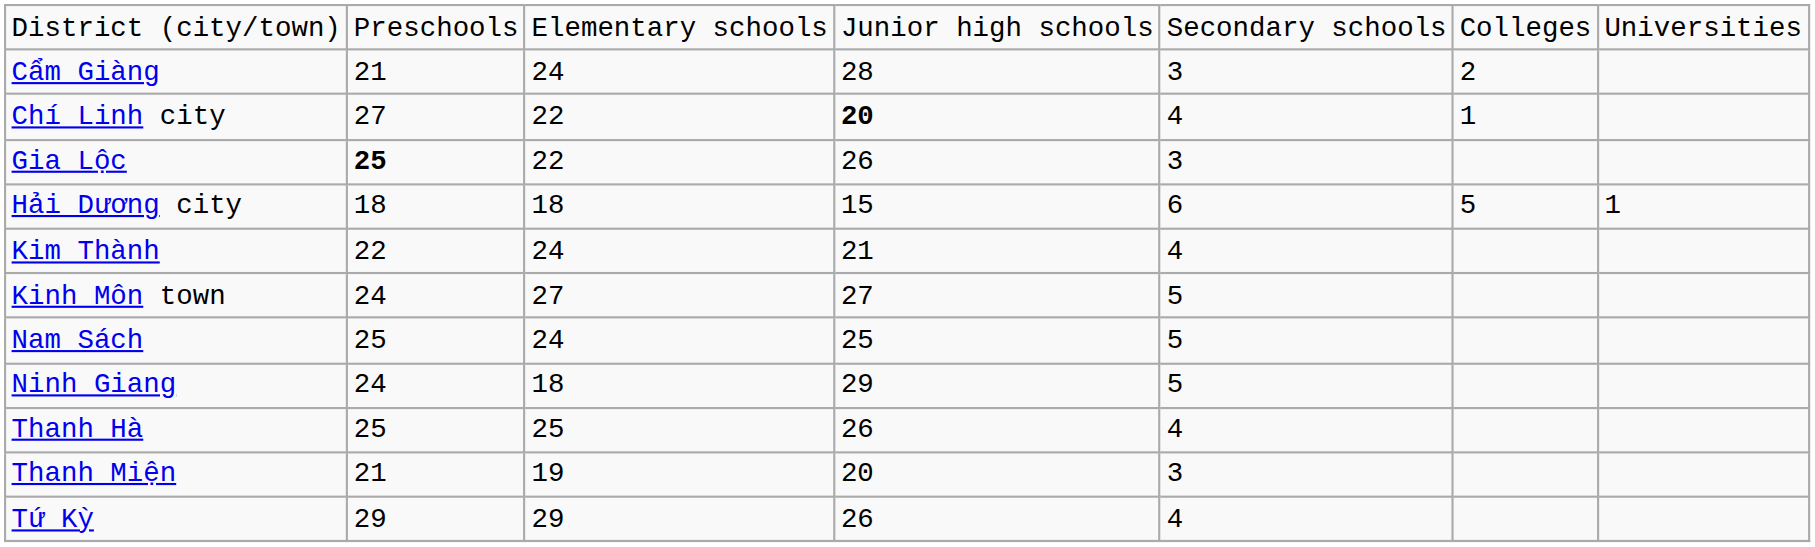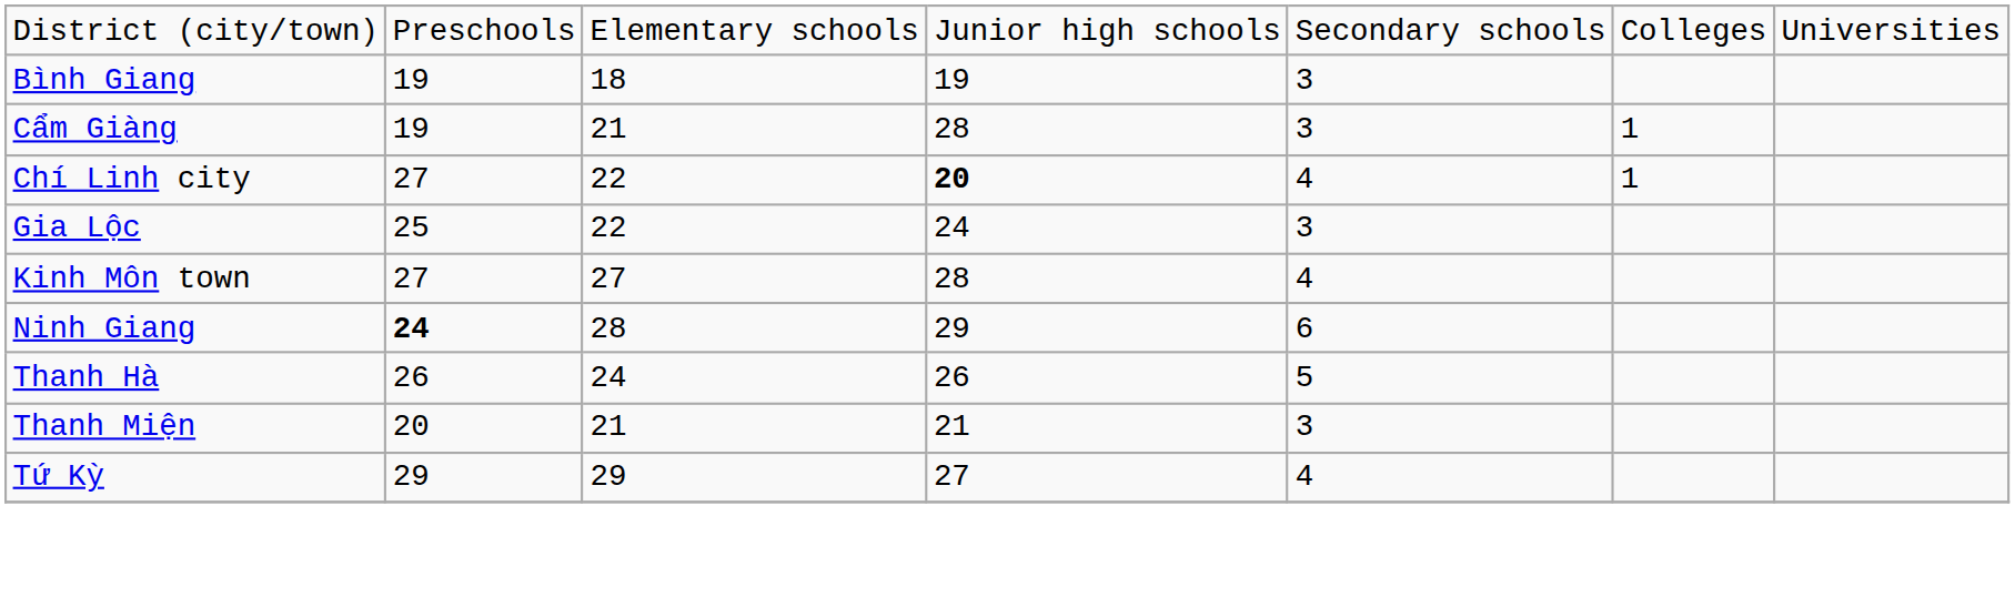+ row: Bình Giang | 19 | 18 | 19 | 3
Cẩm Giàng | column 2: 21 -> 19
Cẩm Giàng | column 3: 24 -> 21
Cẩm Giàng | column 6: 2 -> 1
Gia Lộc | column 2: bold -> normal
Gia Lộc | column 4: 26 -> 24
- row: Hải Dương city | 18 | 18 | 15 | 6 | 5 | 1
- row: Kim Thành | 22 | 24 | 21 | 4
Kinh Môn town | column 2: 24 -> 27
Kinh Môn town | column 4: 27 -> 28
Kinh Môn town | column 5: 5 -> 4
- row: Nam Sách | 25 | 24 | 25 | 5
Ninh Giang | column 2: normal -> bold
Ninh Giang | column 3: 18 -> 28
Ninh Giang | column 5: 5 -> 6
Thanh Hà | column 2: 25 -> 26
Thanh Hà | column 3: 25 -> 24
Thanh Hà | column 5: 4 -> 5
Thanh Miện | column 2: 21 -> 20
Thanh Miện | column 3: 19 -> 21
Thanh Miện | column 4: 20 -> 21
Tứ Kỳ | column 4: 26 -> 27
